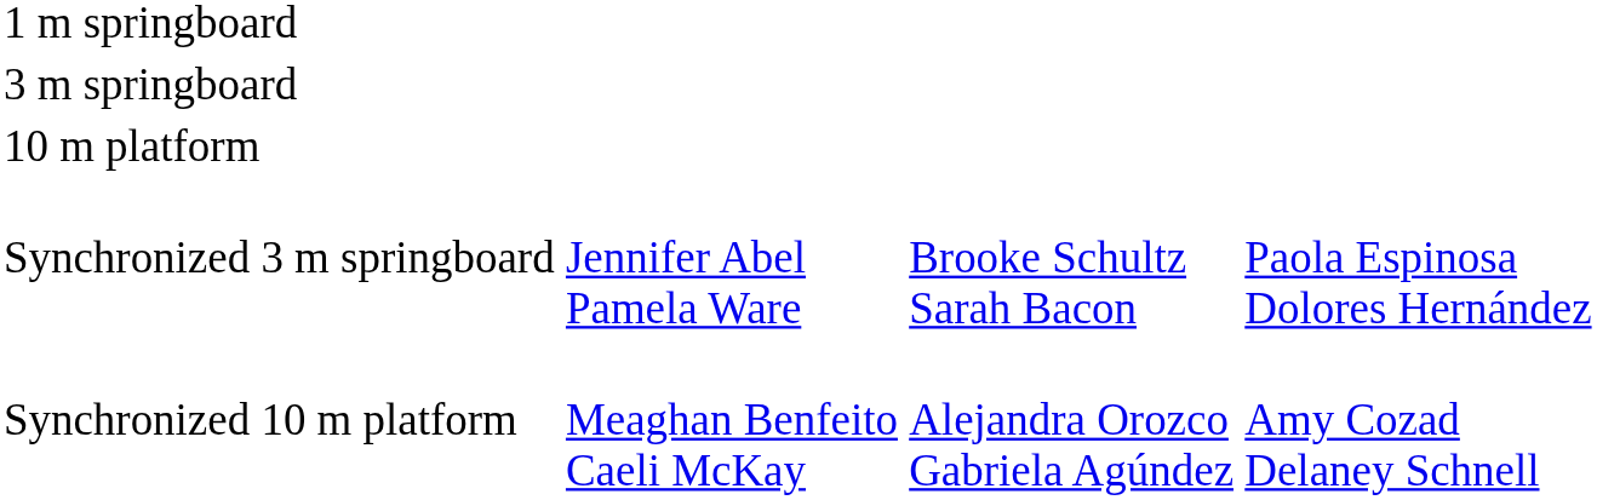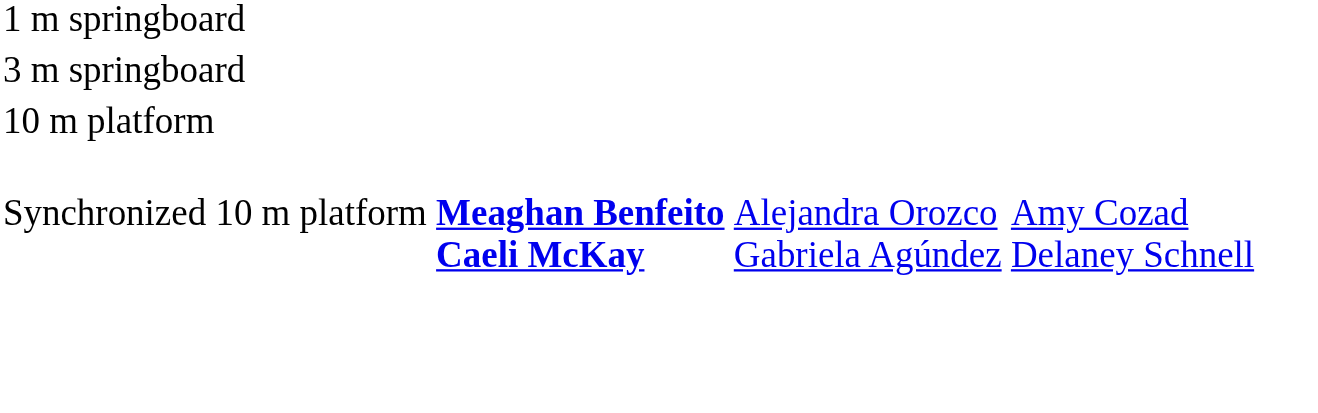- row: Synchronized 3 m springboard | Jennifer Abel Pamela Ware | Brooke Schultz Sarah Bacon | Paola Espinosa Dolores Hernández
Synchronized 10 m platform | column 2: normal -> bold
